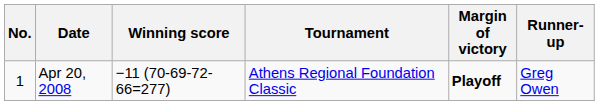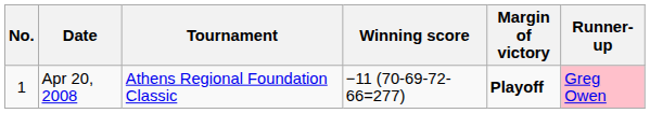columns swapped: Tournament <-> Winning score
Apr 20, 2008 | Runner-up: no background -> pink background
